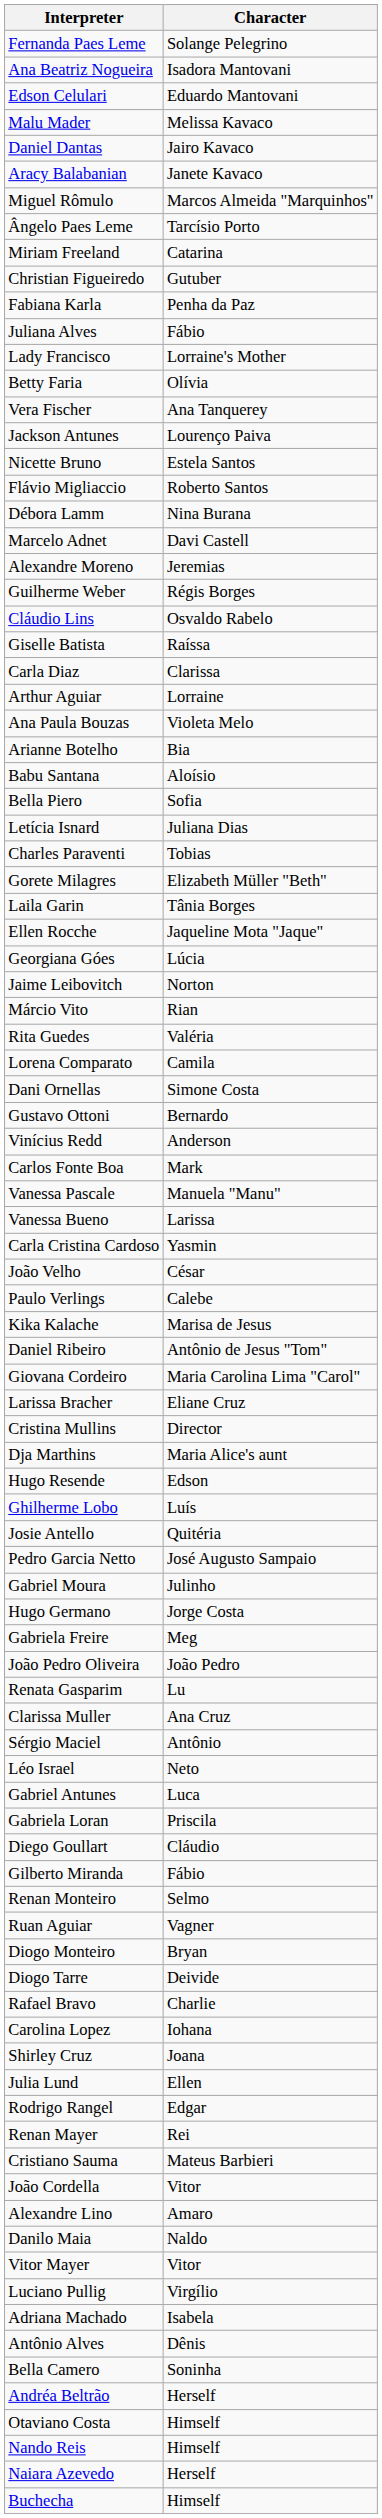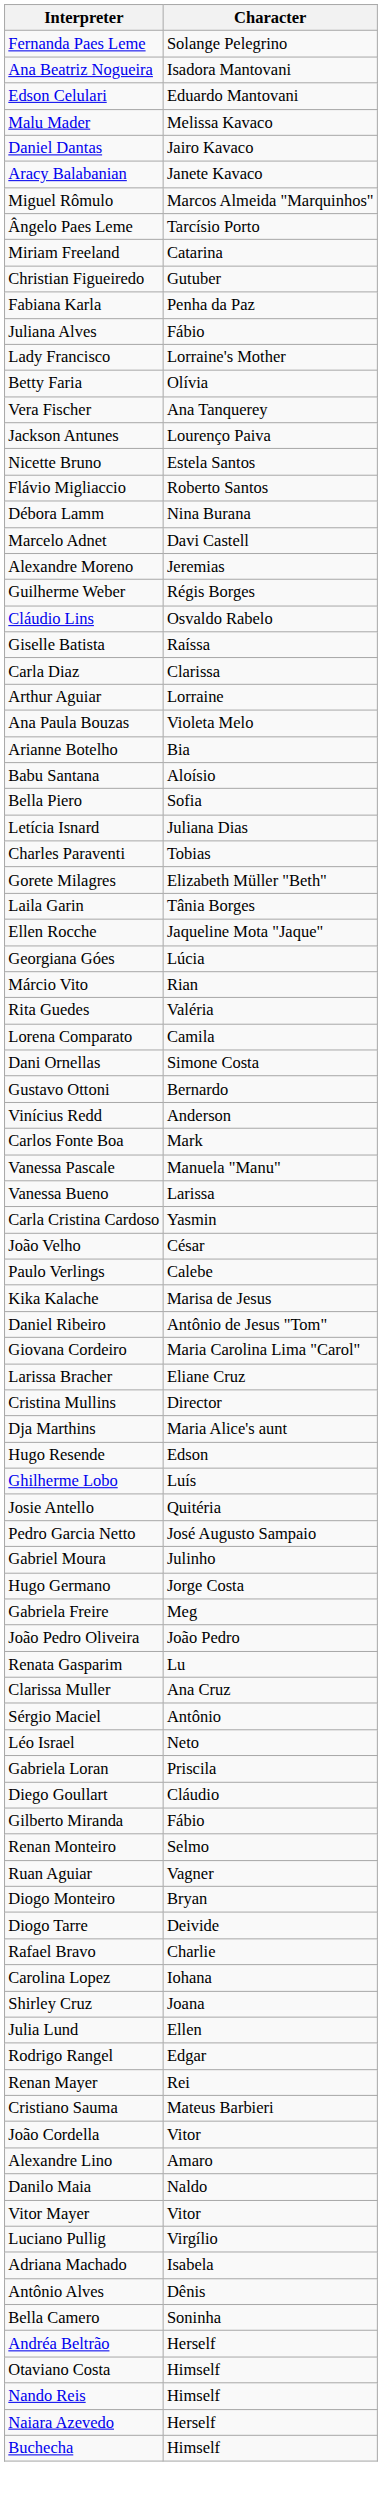- row: Jaime Leibovitch | Norton
- row: Gabriel Antunes | Luca
